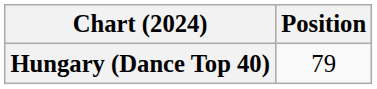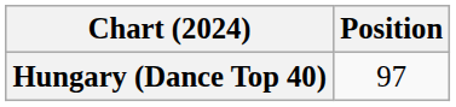Hungary (Dance Top 40) | Position: 79 -> 97
